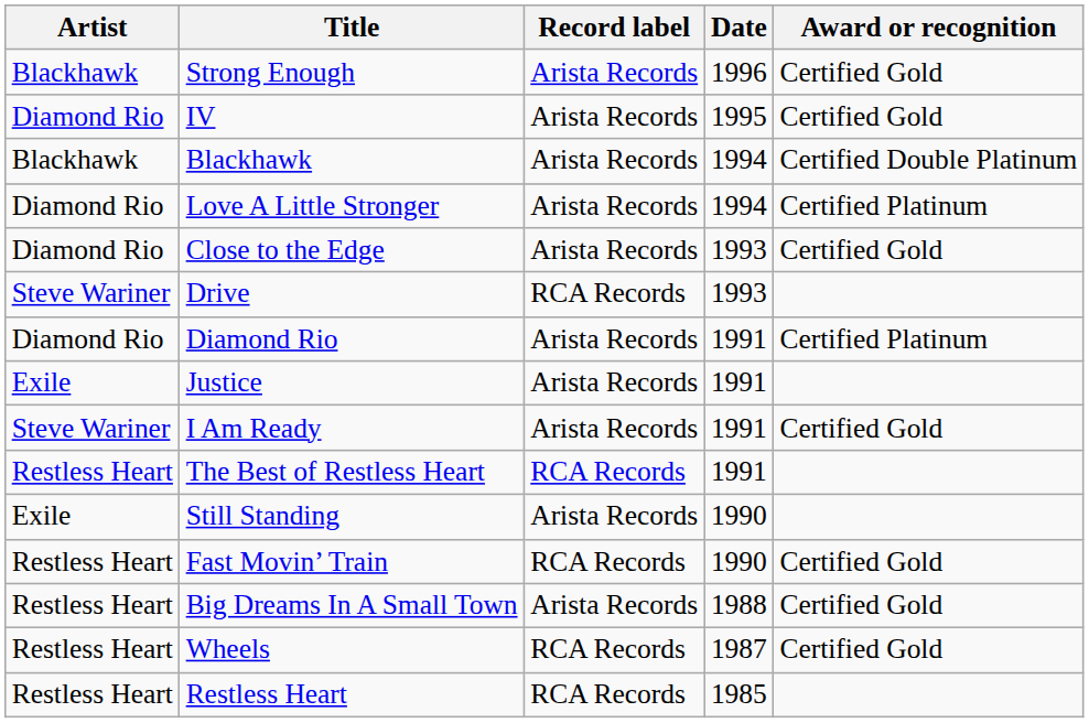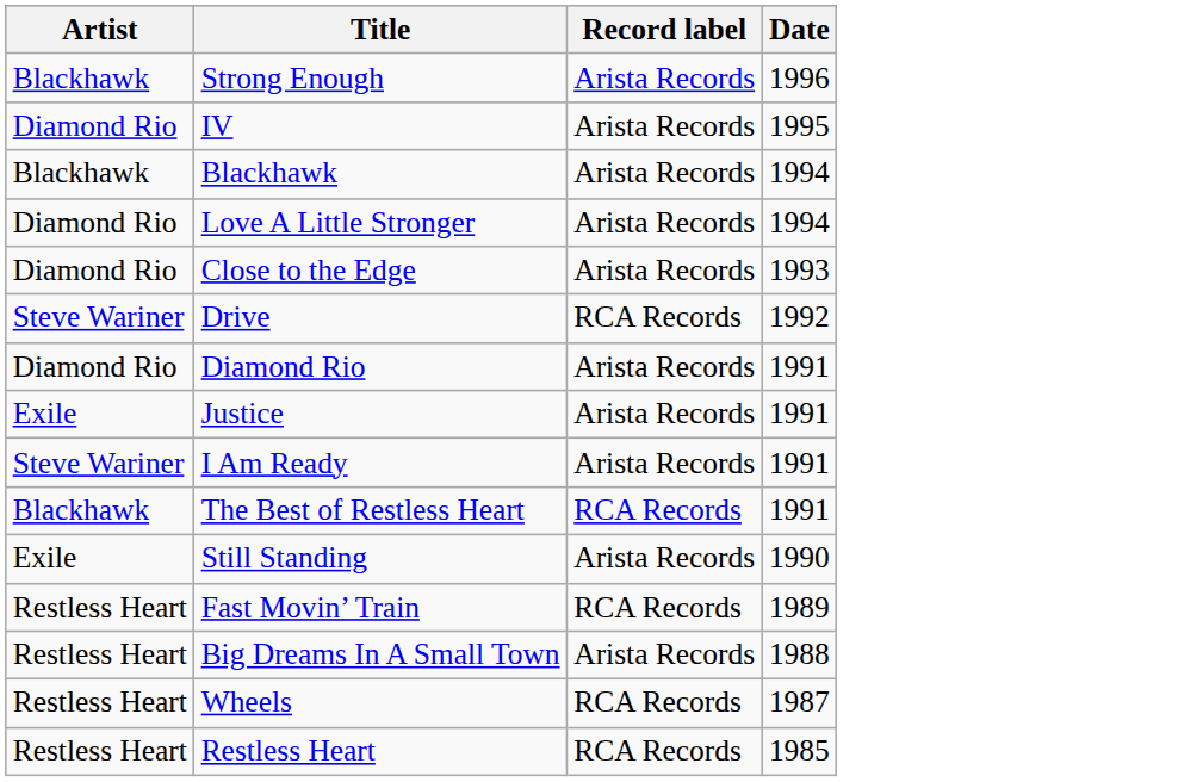- column: Award or recognition | Certified Gold | Certified Gold | Certified Double Platinum | Certified Platinum | Certified Gold | Certified Platinum | Certified Gold | Certified Gold | Certified Gold | Certified Gold
Drive | Date: 1993 -> 1992
The Best of Restless Heart | Artist: Restless Heart -> Blackhawk
Fast Movin’ Train | Date: 1990 -> 1989
